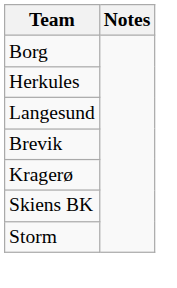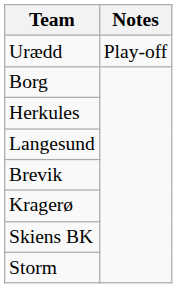+ row: Urædd | Play-off
